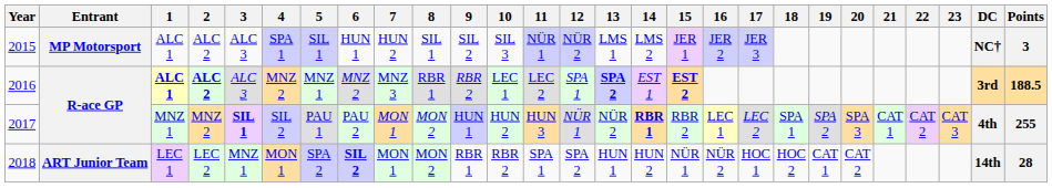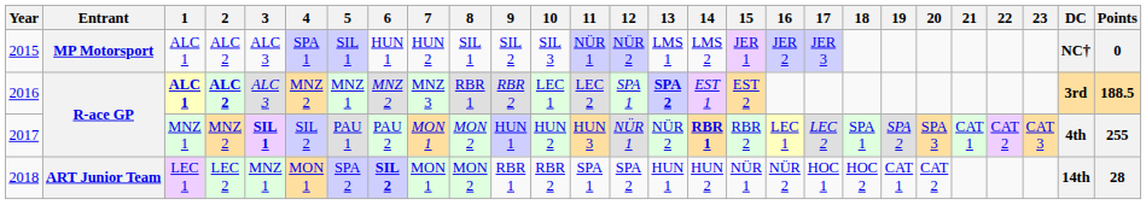2015 | Points: 3 -> 0
2016 | 15: bold -> normal
